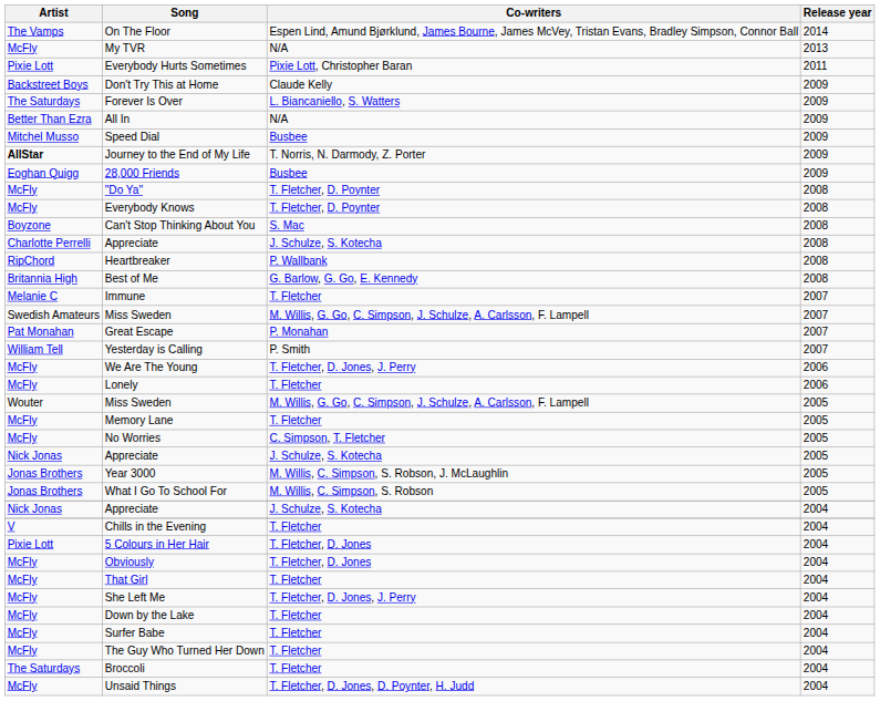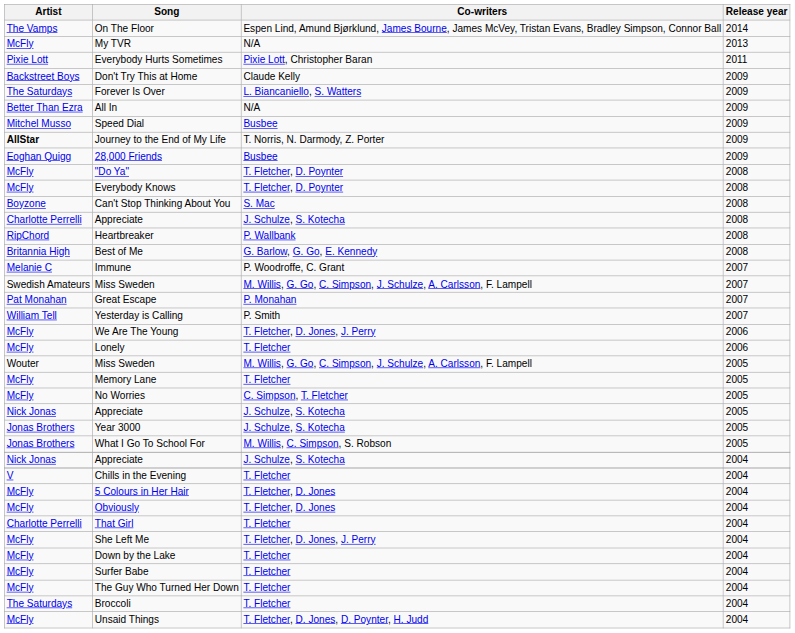Immune | Co-writers: T. Fletcher -> P. Woodroffe, C. Grant
Year 3000 | Co-writers: M. Willis, C. Simpson, S. Robson, J. McLaughlin -> J. Schulze, S. Kotecha
5 Colours in Her Hair | Artist: Pixie Lott -> McFly
That Girl | Artist: McFly -> Charlotte Perrelli
